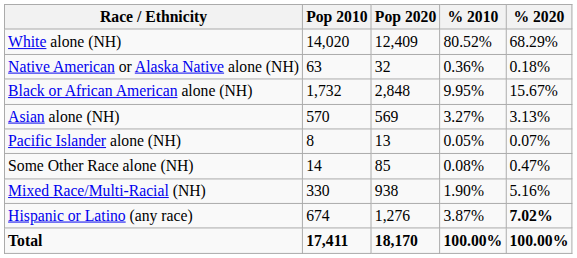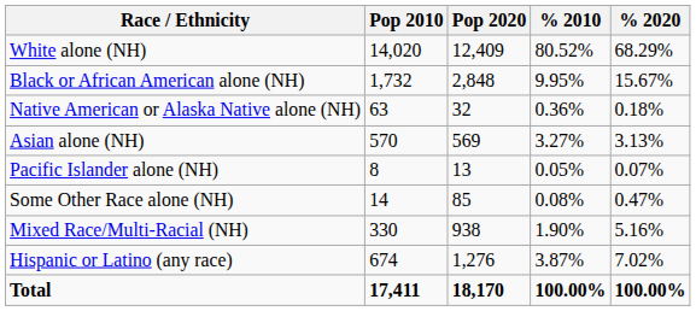rows swapped: Black or African American alone (NH) <-> Native American or Alaska Native alone (NH)
Hispanic or Latino (any race) | % 2020: bold -> normal
